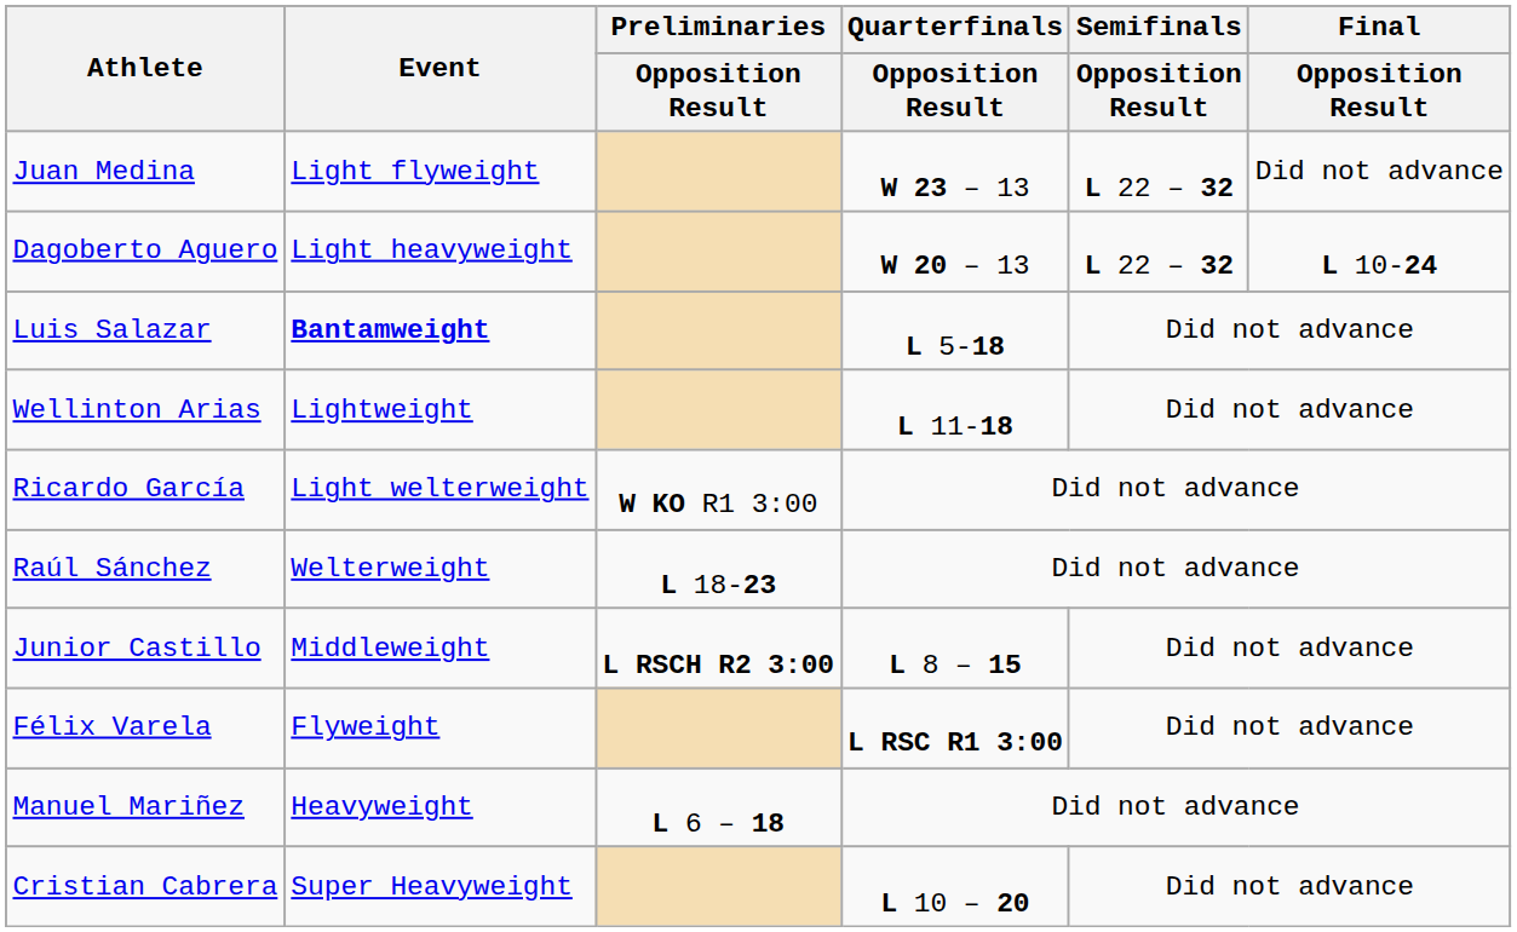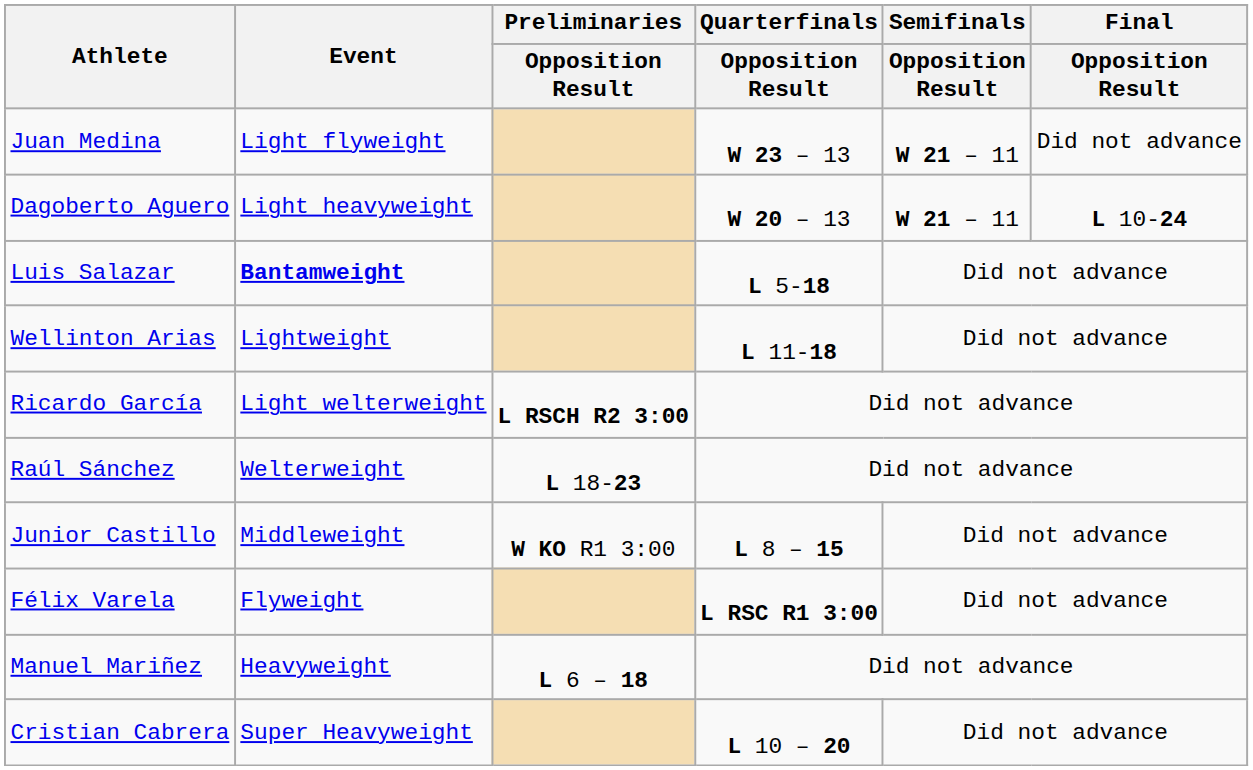Juan Medina | Semifinals / Opposition Result: L 22 – 32 -> W 21 – 11
Dagoberto Aguero | Semifinals / Opposition Result: L 22 – 32 -> W 21 – 11
Ricardo García | Preliminaries / Opposition Result: W KO R1 3:00 -> L RSCH R2 3:00
Junior Castillo | Preliminaries / Opposition Result: L RSCH R2 3:00 -> W KO R1 3:00
